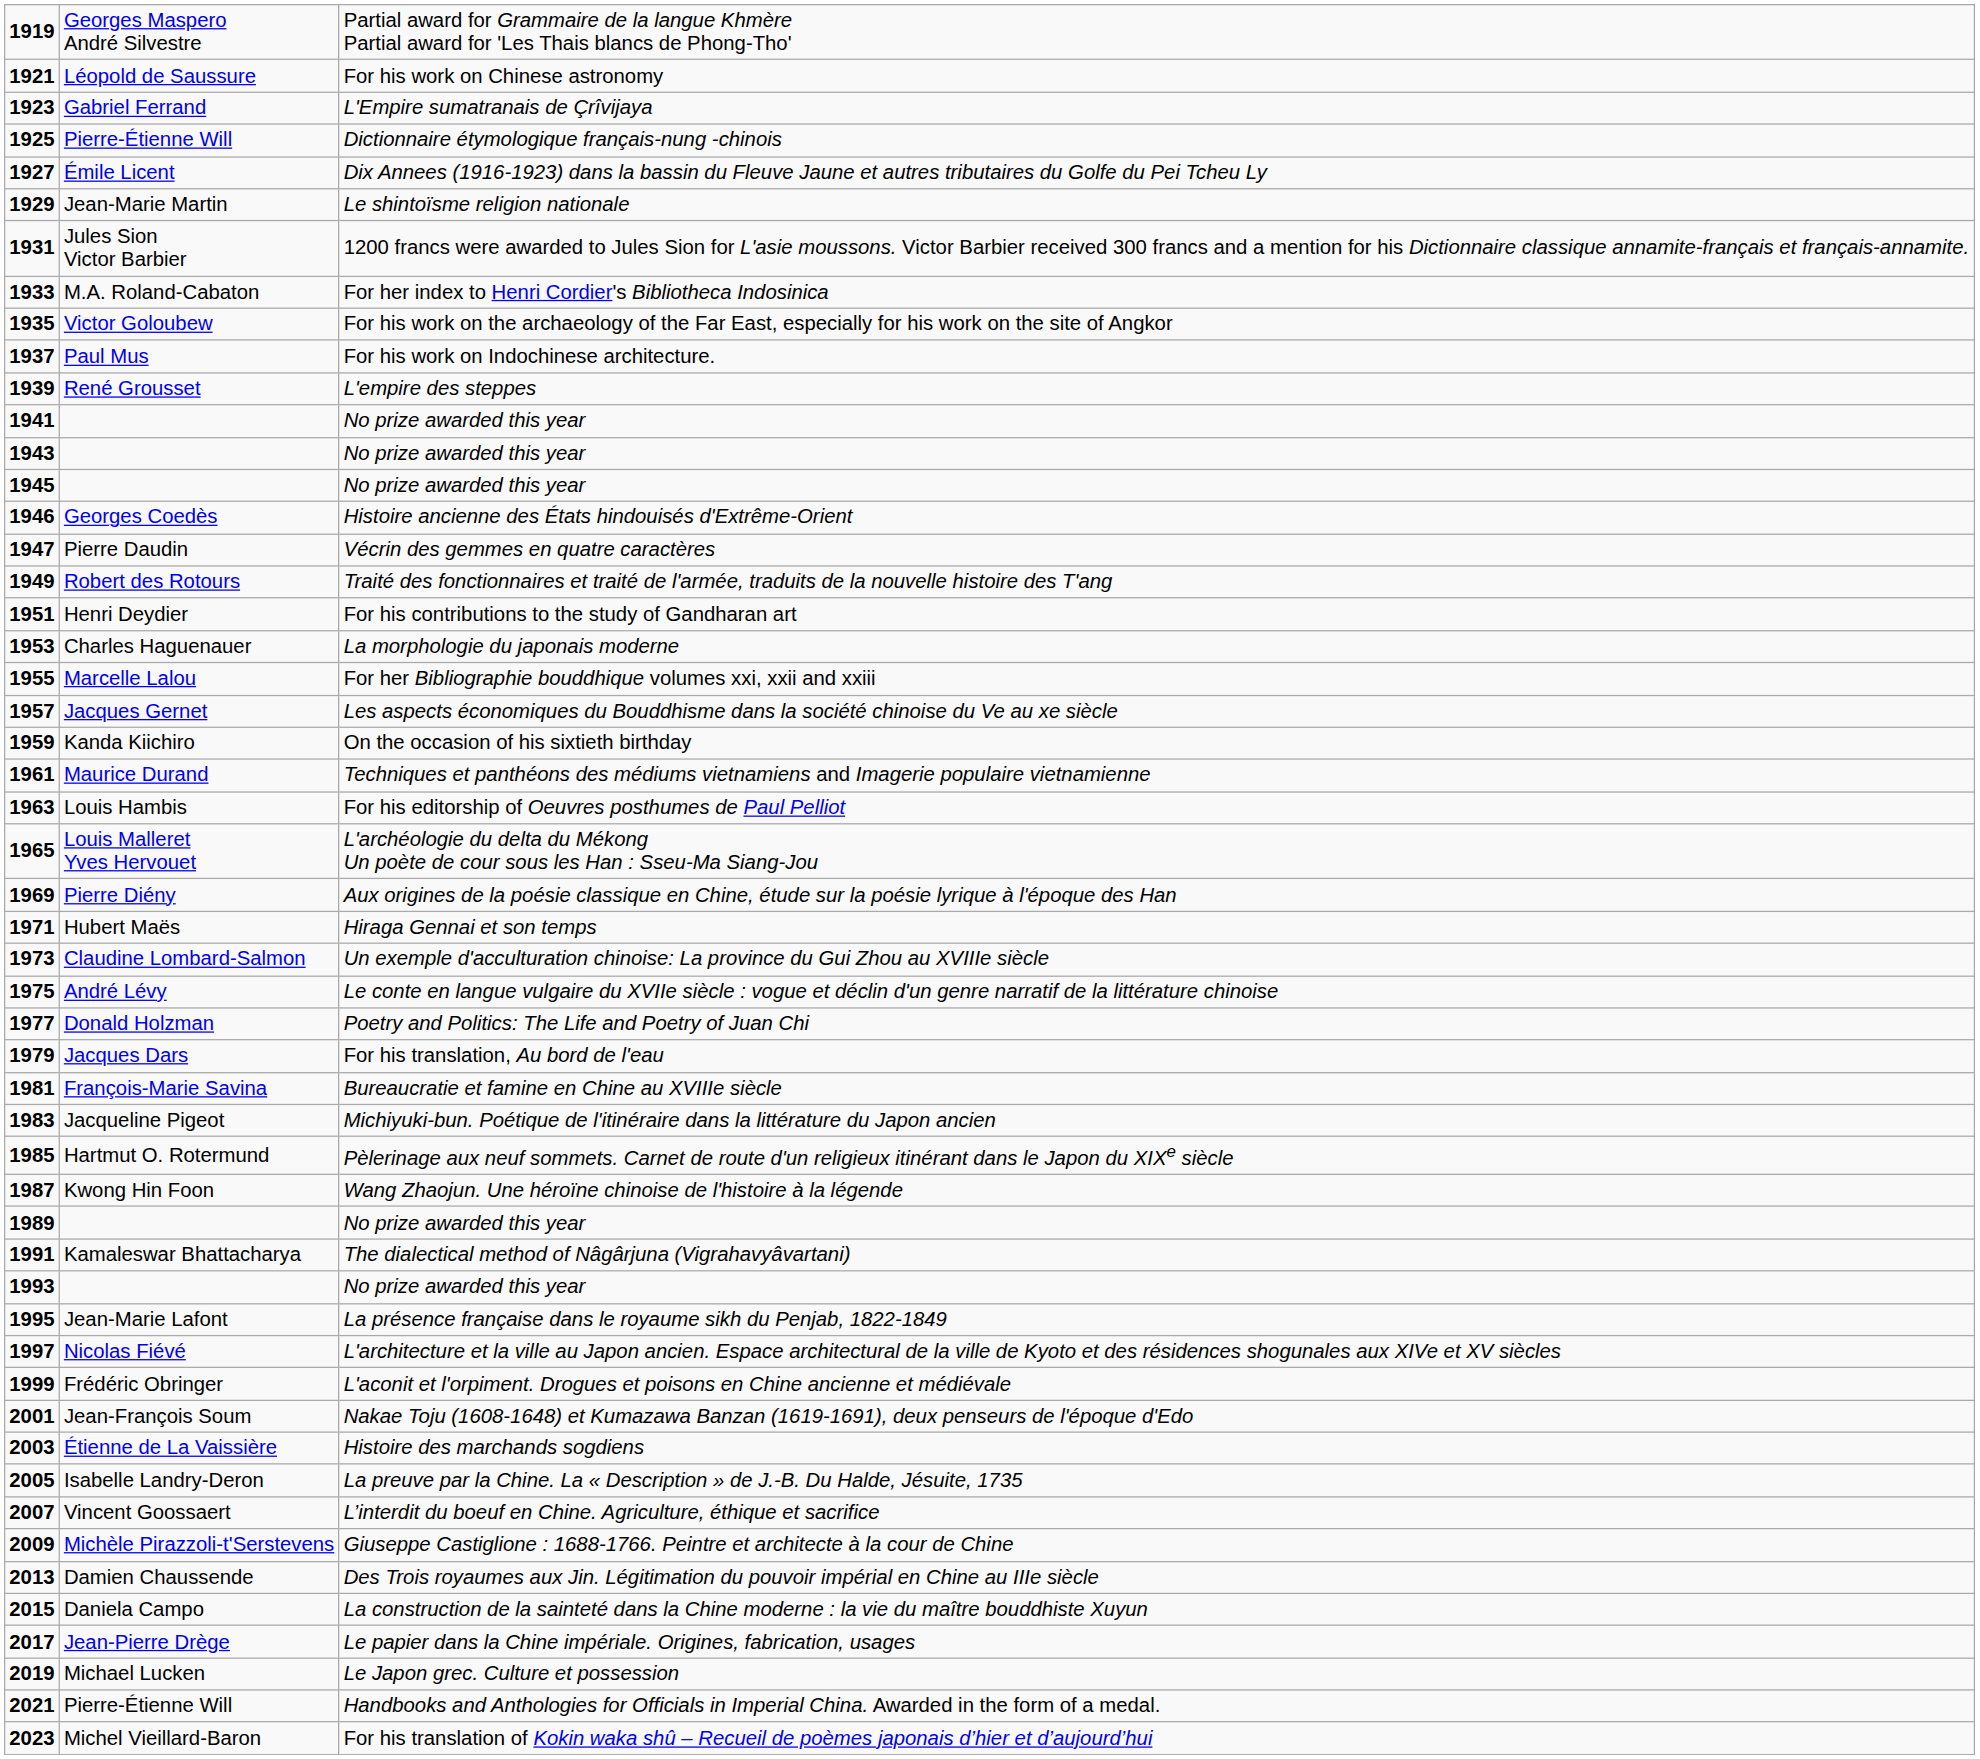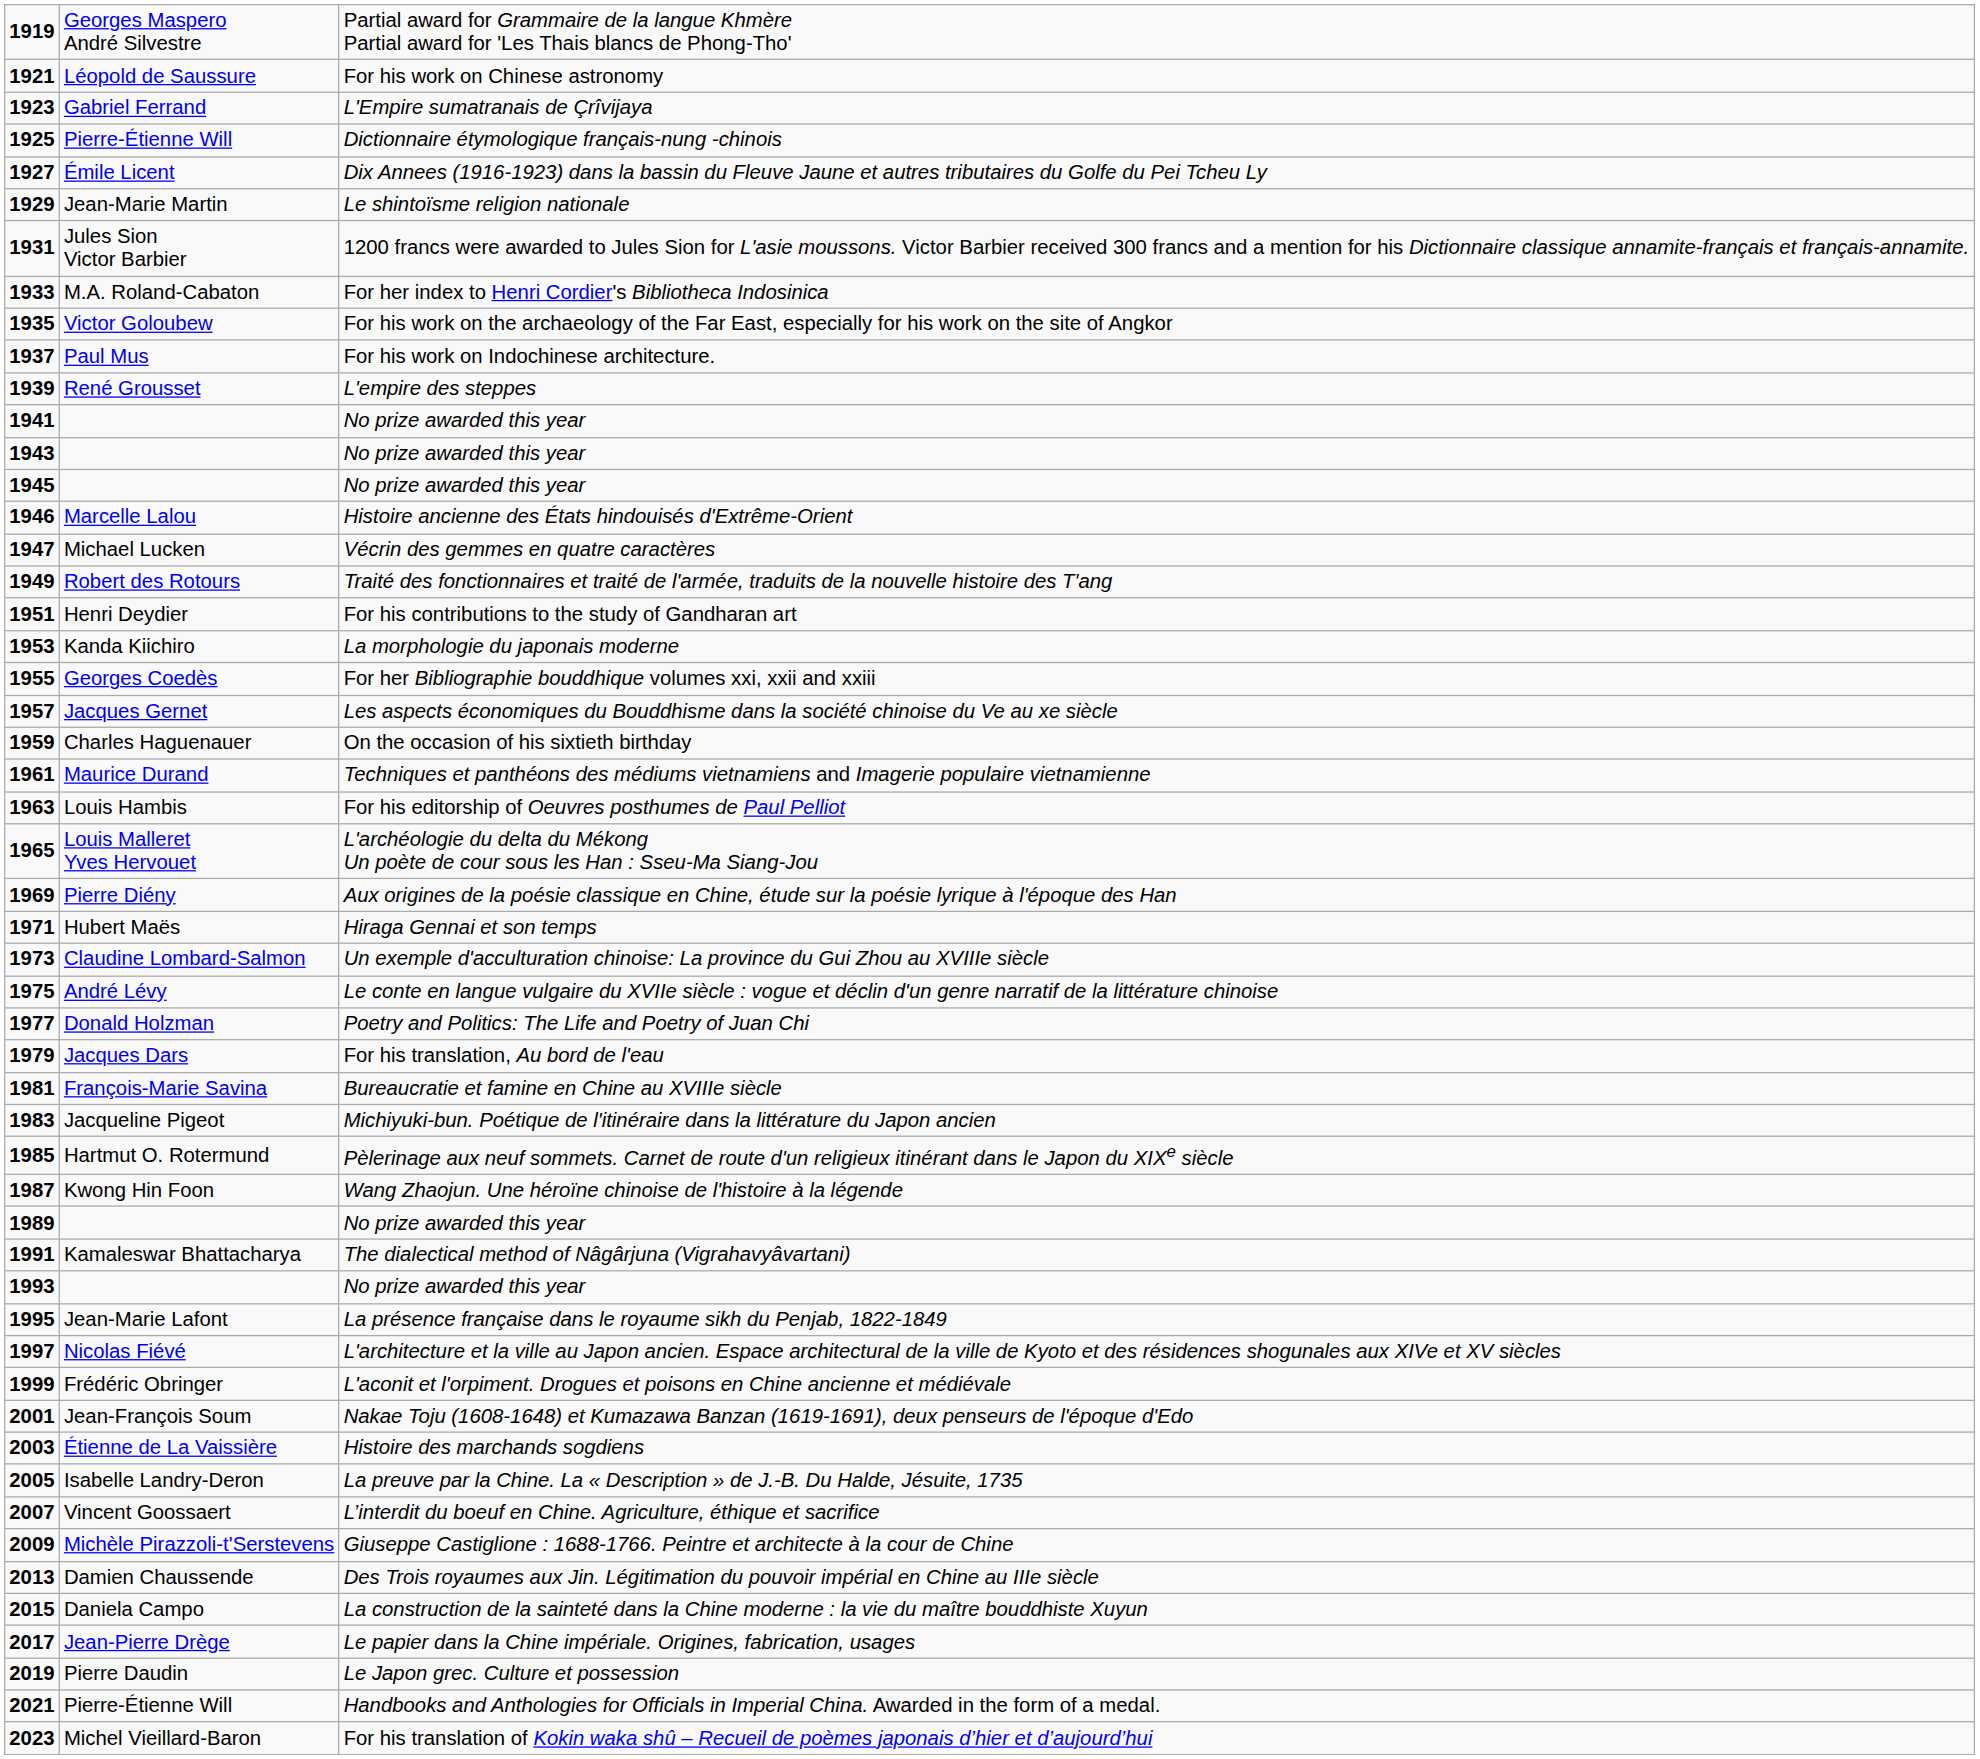Histoire ancienne des États hindouisés d'Extrême-Orient | column 2: Georges Coedès -> Marcelle Lalou
Vécrin des gemmes en quatre caractères | column 2: Pierre Daudin -> Michael Lucken
La morphologie du japonais moderne | column 2: Charles Haguenauer -> Kanda Kiichiro
For her Bibliographie bouddhique volumes xxi, xxii and xxiii | column 2: Marcelle Lalou -> Georges Coedès
On the occasion of his sixtieth birthday | column 2: Kanda Kiichiro -> Charles Haguenauer
Le Japon grec. Culture et possession | column 2: Michael Lucken -> Pierre Daudin
